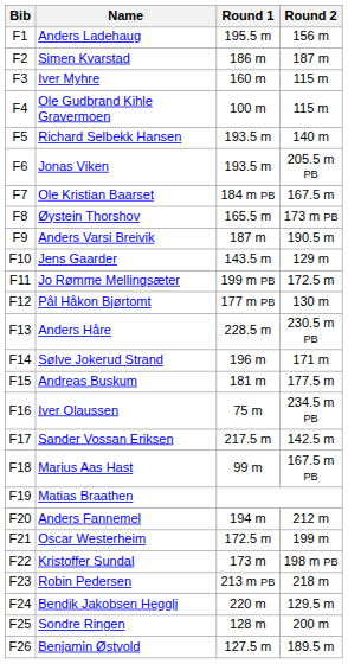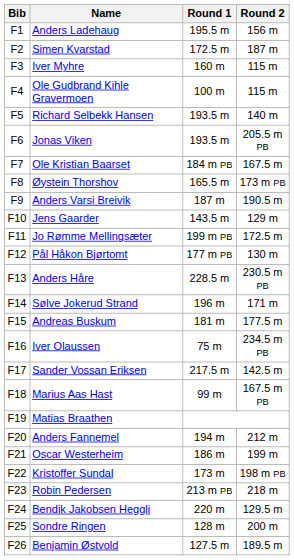Simen Kvarstad | Round 1: 186 m -> 172.5 m
Oscar Westerheim | Round 1: 172.5 m -> 186 m
